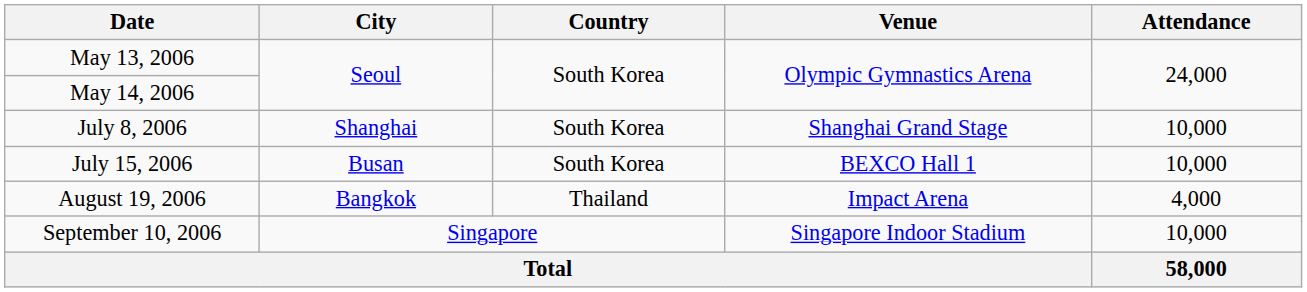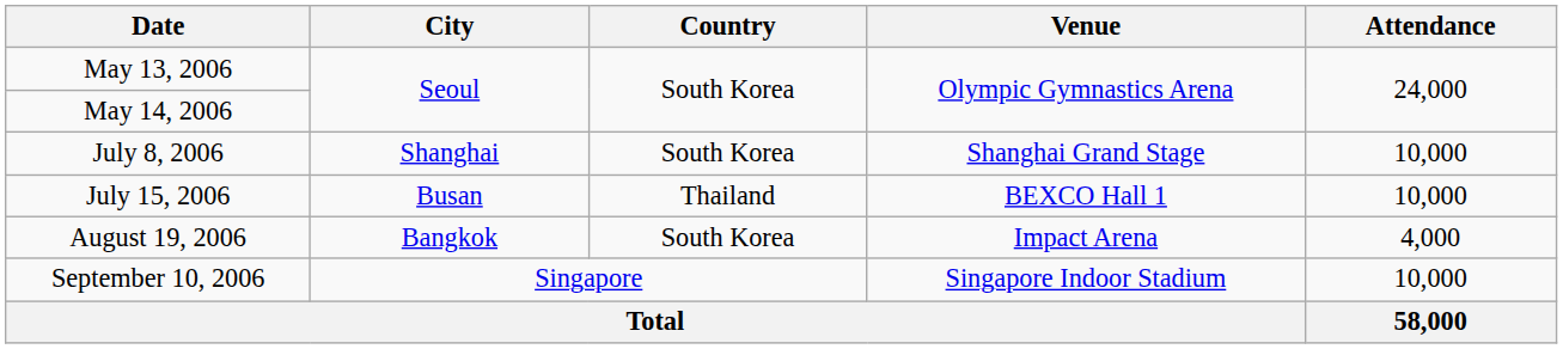July 15, 2006 | Country: South Korea -> Thailand
August 19, 2006 | Country: Thailand -> South Korea
